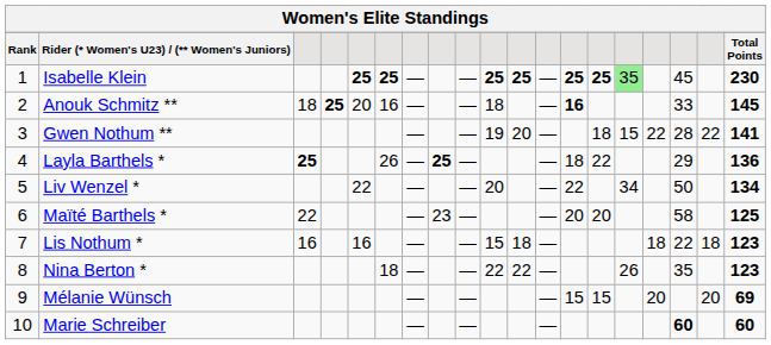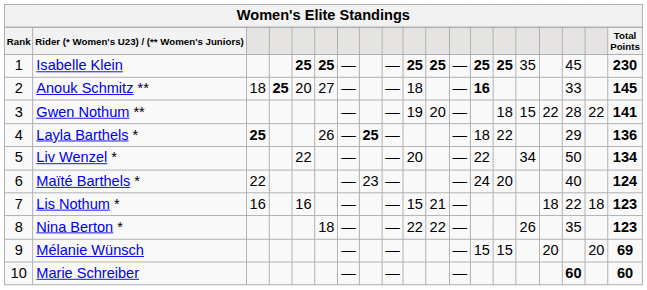Isabelle Klein | column 15: lightgreen background -> no background
Anouk Schmitz ** | column 6: 16 -> 27
Maïté Barthels * | column 13: 20 -> 24
Maïté Barthels * | column 17: 58 -> 40
Maïté Barthels * | Total Points: 125 -> 124
Lis Nothum * | column 11: 18 -> 21
